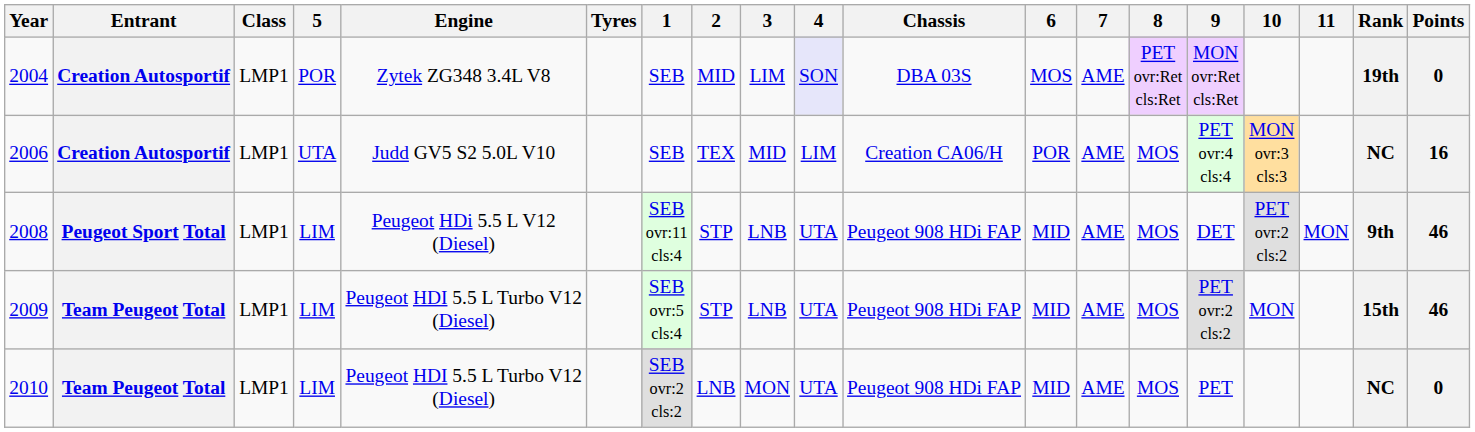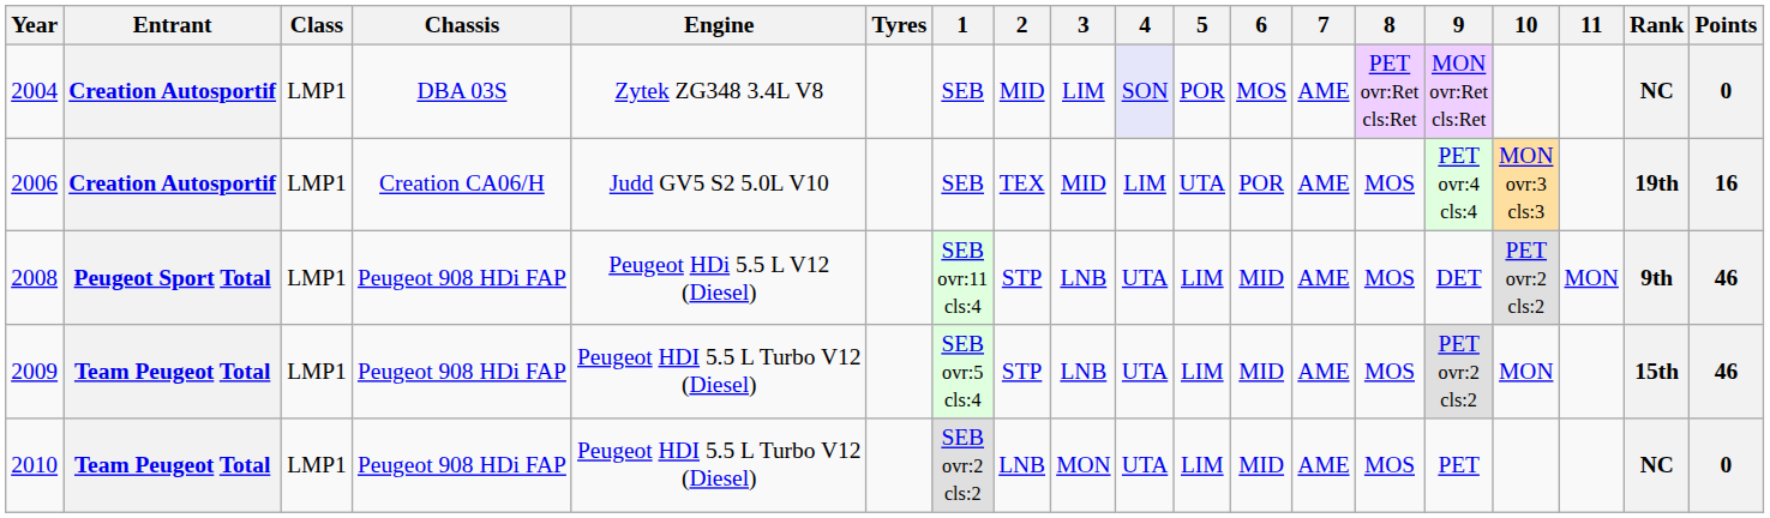columns swapped: Chassis <-> 5
2004 | Rank: 19th -> NC
2006 | Rank: NC -> 19th
